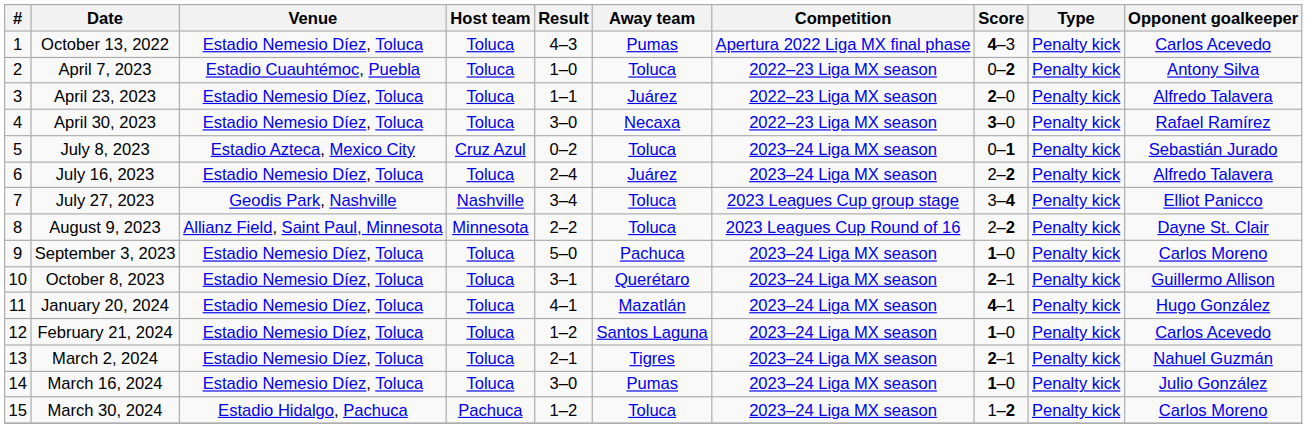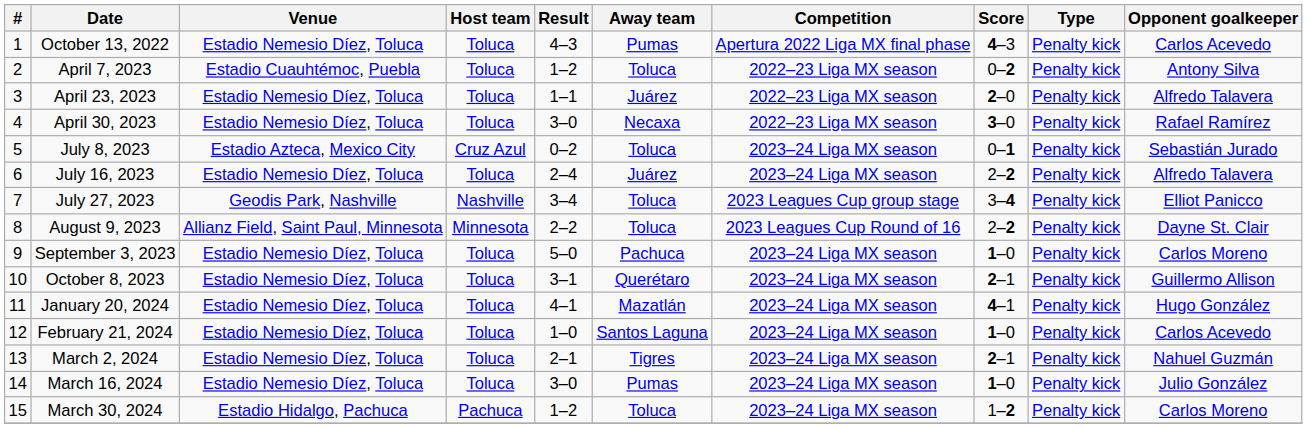April 7, 2023 | Result: 1–0 -> 1–2
February 21, 2024 | Result: 1–2 -> 1–0
